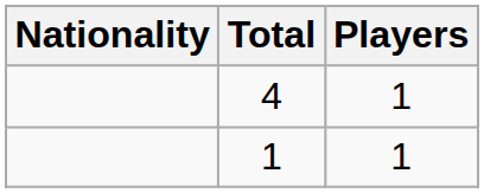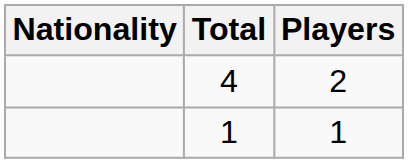4 | Players: 1 -> 2
